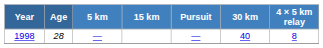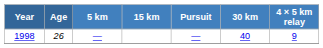1998 | Age: 28 -> 26
1998 | 4 × 5 km relay: 8 -> 9
